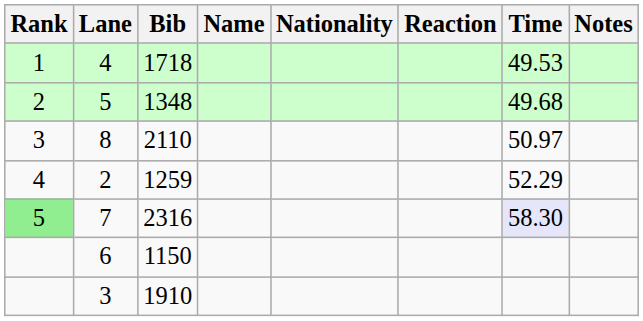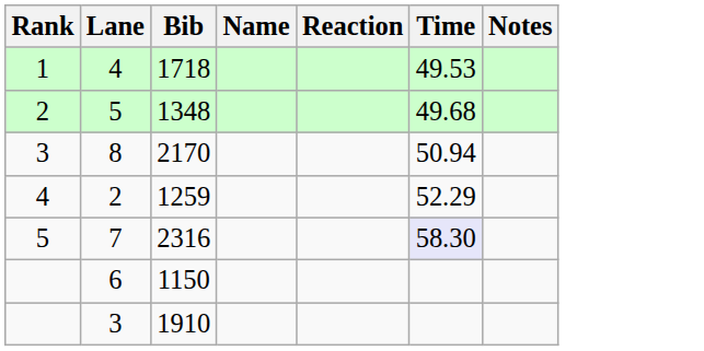- column: Nationality
8 | Bib: 2110 -> 2170
8 | Time: 50.97 -> 50.94
7 | Rank: lightgreen background -> no background
